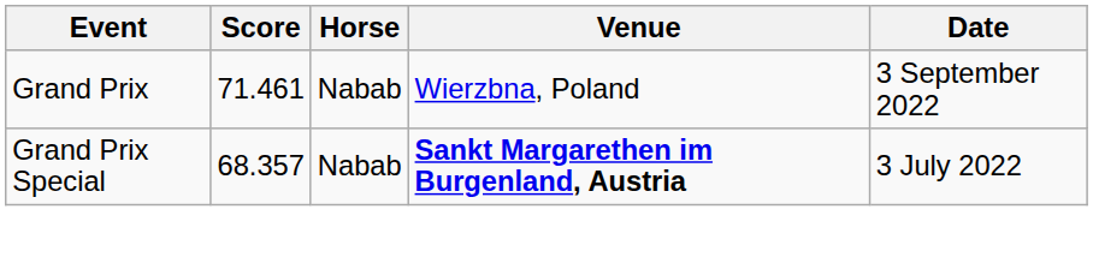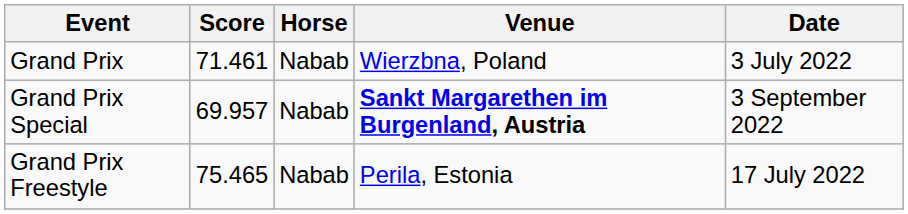Grand Prix | Date: 3 September 2022 -> 3 July 2022
Grand Prix Special | Score: 68.357 -> 69.957
Grand Prix Special | Date: 3 July 2022 -> 3 September 2022
+ row: Grand Prix Freestyle | 75.465 | Nabab | Perila, Estonia | 17 July 2022
